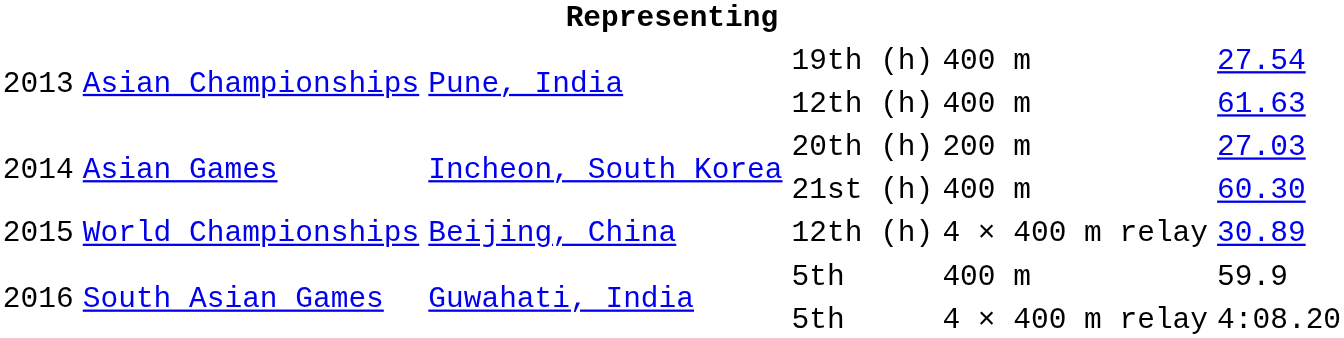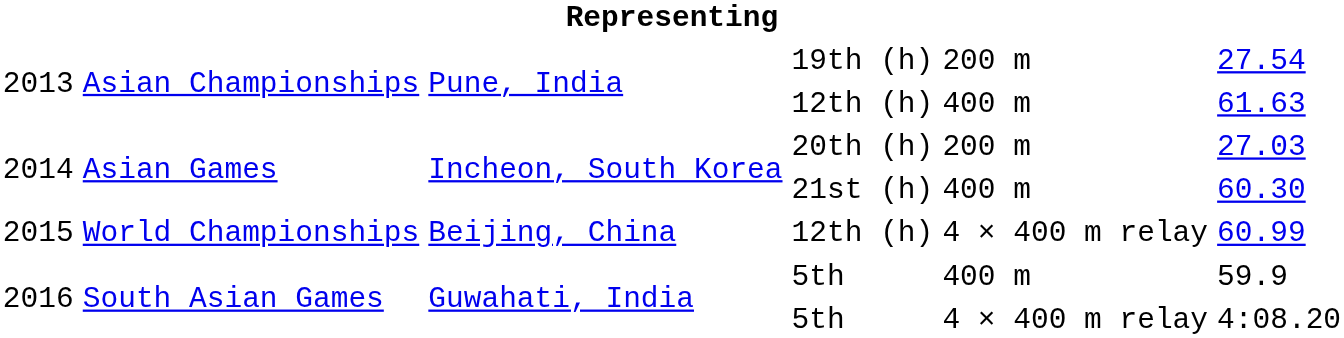19th (h) | column 5: 400 m -> 200 m
2015 / 12th (h) | column 6: 30.89 -> 60.99
